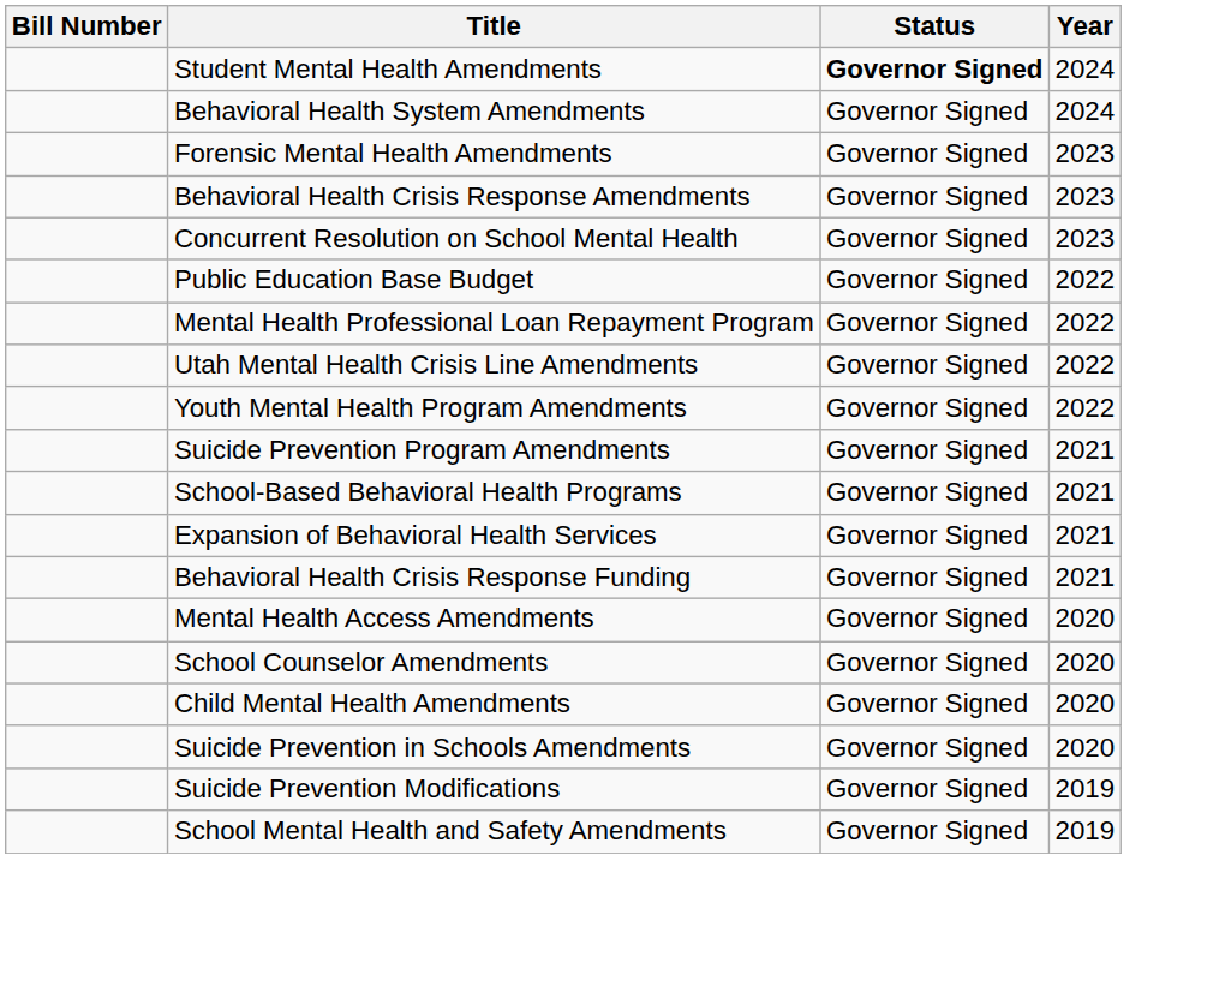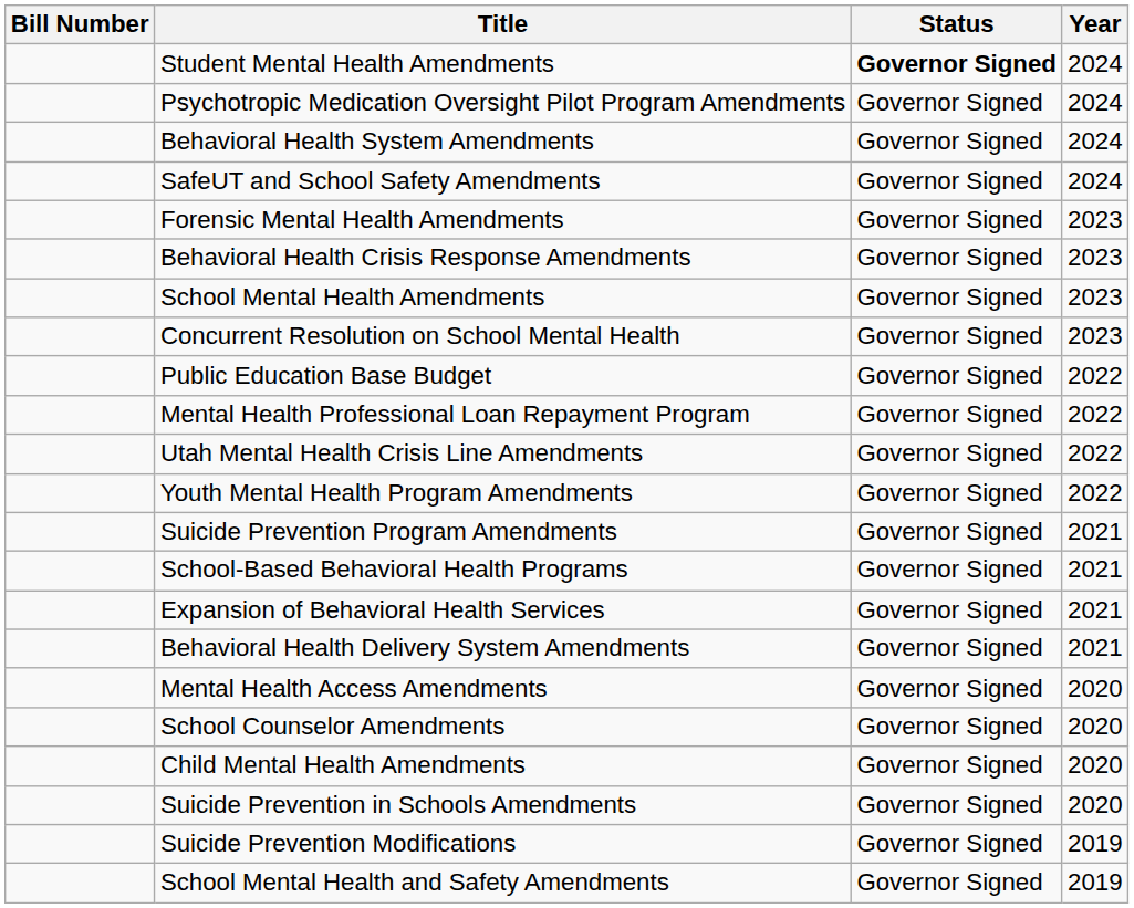+ row: Psychotropic Medication Oversight Pilot Program Amendments | Governor Signed | 2024
+ row: SafeUT and School Safety Amendments | Governor Signed | 2024
+ row: School Mental Health Amendments | Governor Signed | 2023
+ row: Behavioral Health Delivery System Amendments | Governor Signed | 2021
- row: Behavioral Health Crisis Response Funding | Governor Signed | 2021
